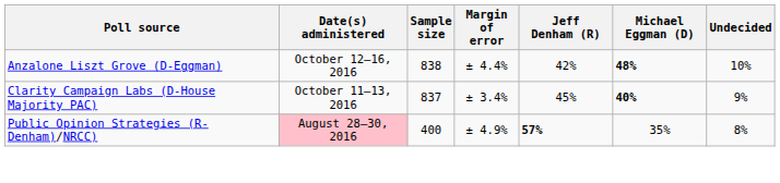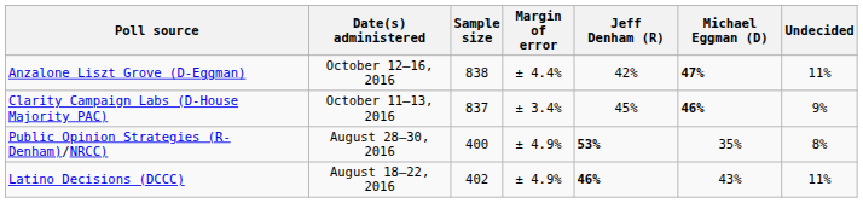Anzalone Liszt Grove (D-Eggman) | Michael Eggman (D): 48% -> 47%
Anzalone Liszt Grove (D-Eggman) | Undecided: 10% -> 11%
Clarity Campaign Labs (D-House Majority PAC) | Michael Eggman (D): 40% -> 46%
Public Opinion Strategies (R-Denham)/NRCC) | Date(s) administered: pink background -> no background
Public Opinion Strategies (R-Denham)/NRCC) | Jeff Denham (R): 57% -> 53%
+ row: Latino Decisions (DCCC) | August 18–22, 2016 | 402 | ± 4.9% | 46% | 43% | 11%
